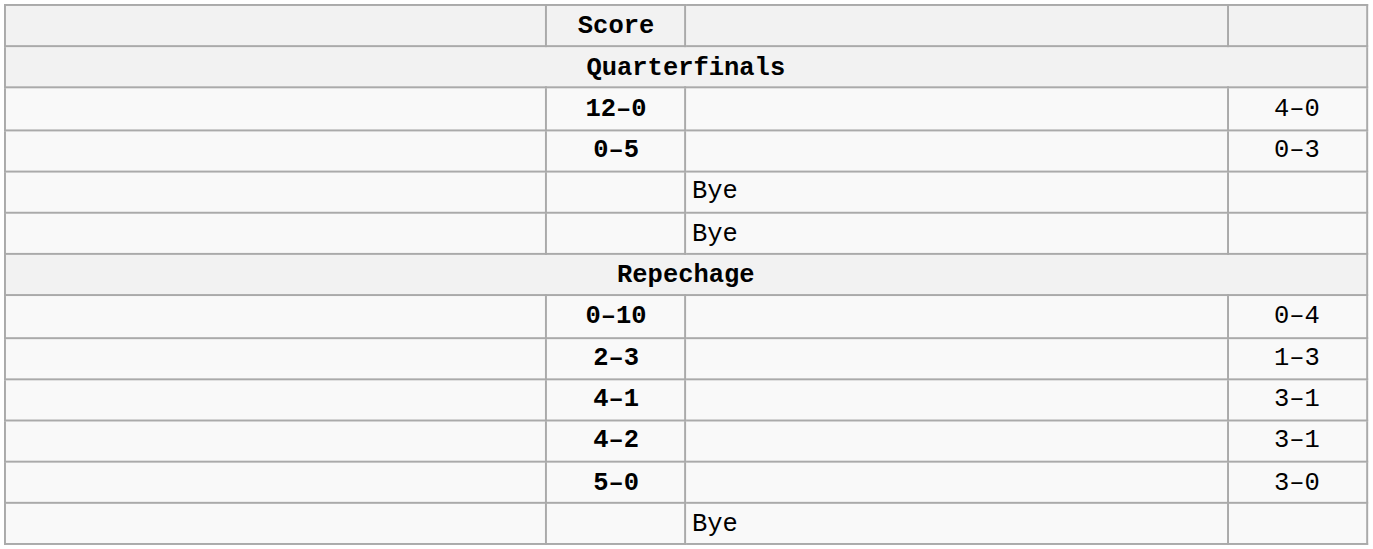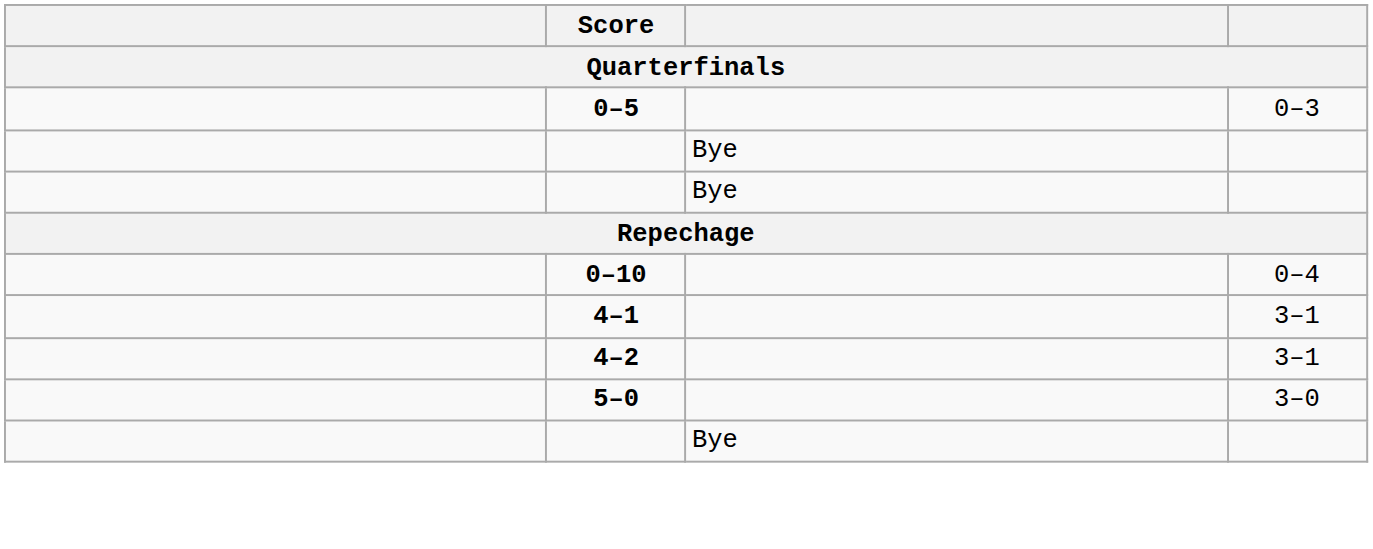- row: 12–0 | 4–0
- row: 2–3 | 1–3
